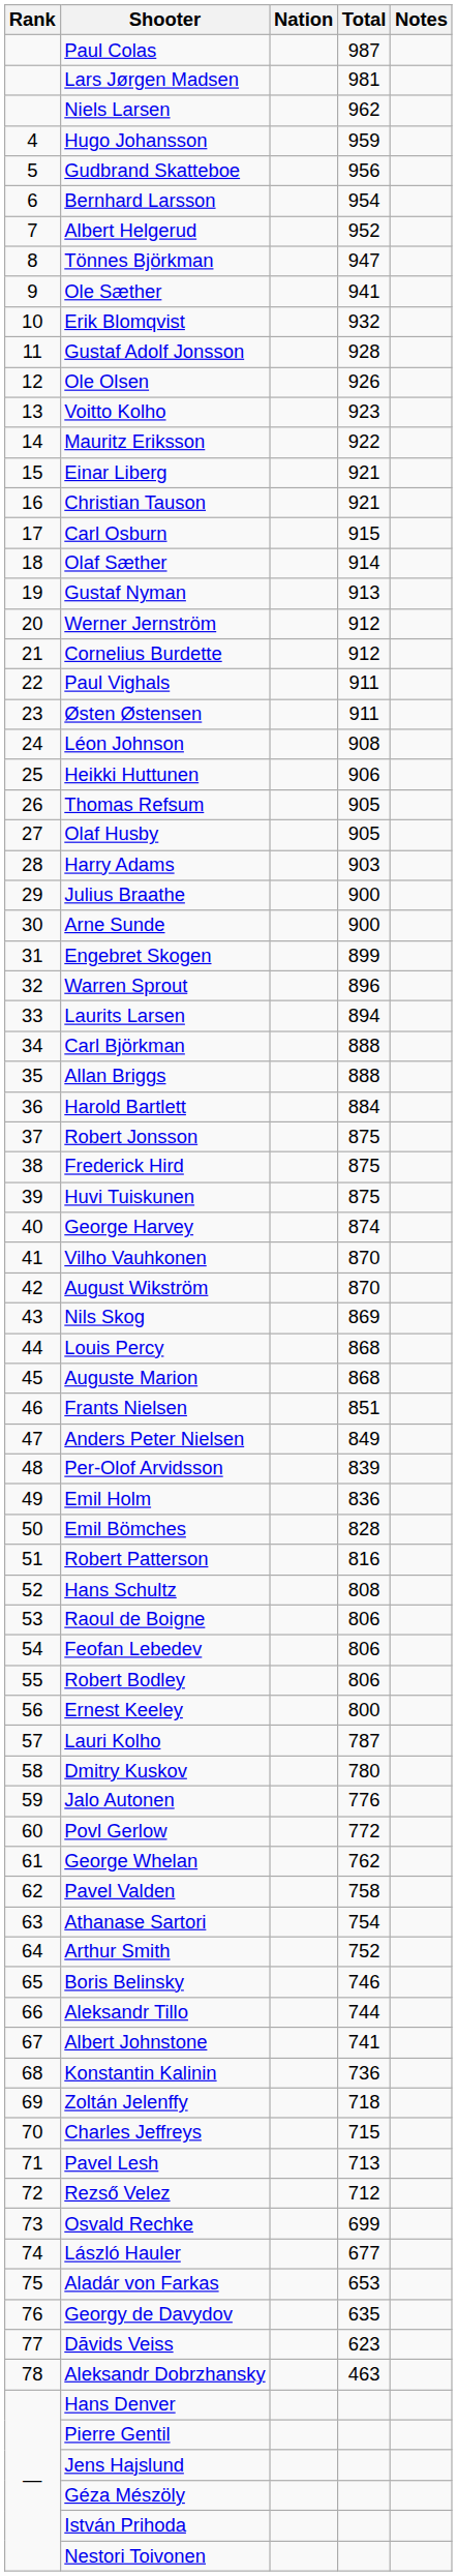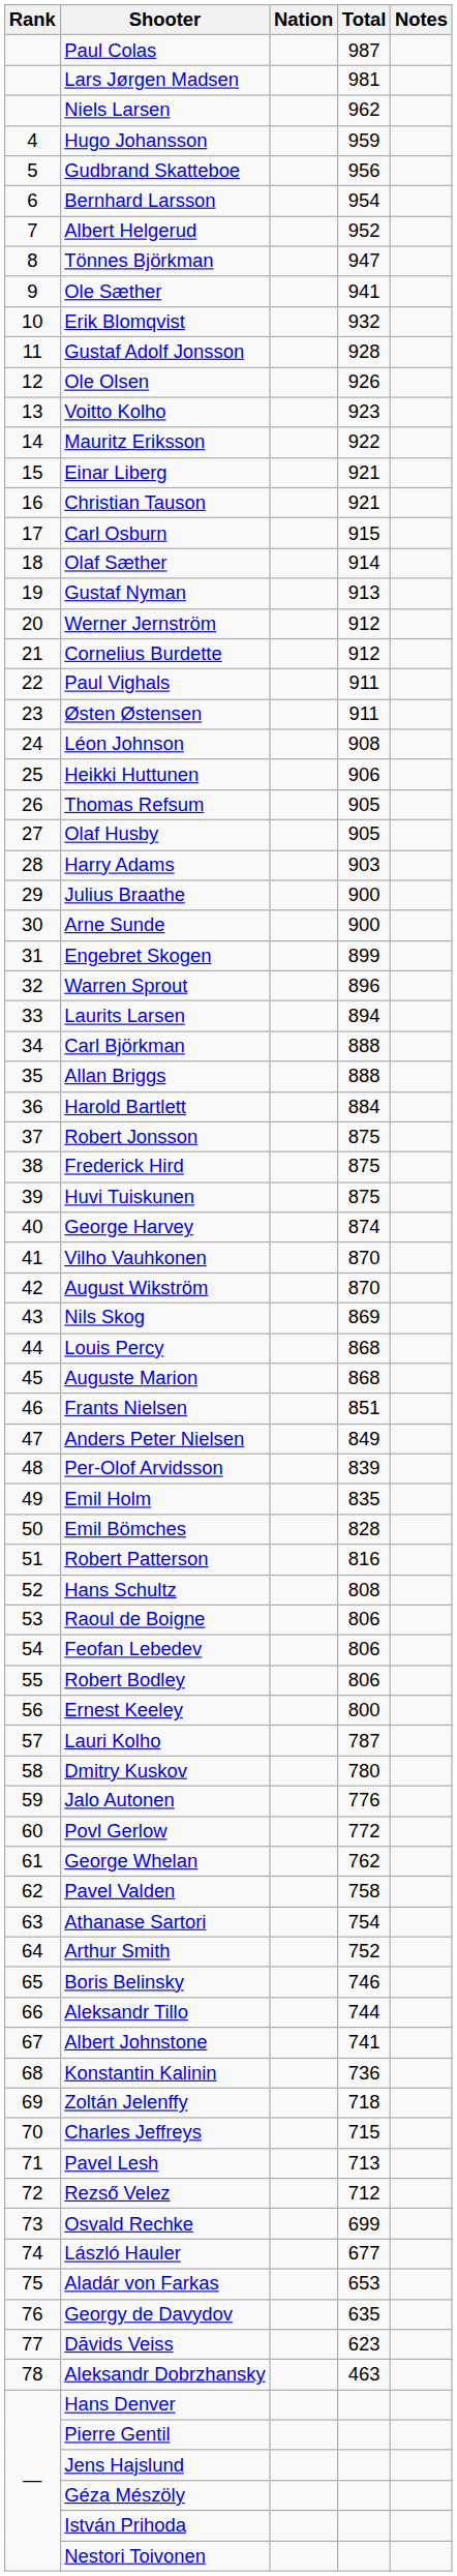Emil Holm | Total: 836 -> 835
